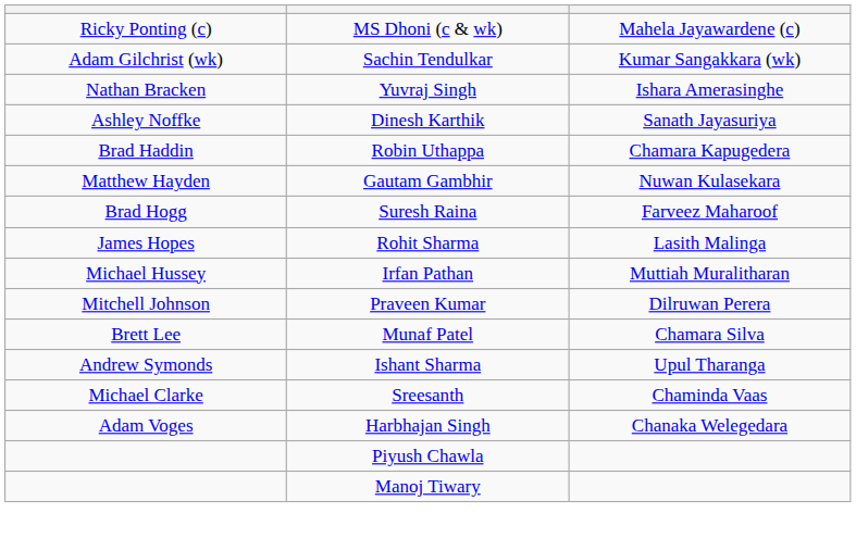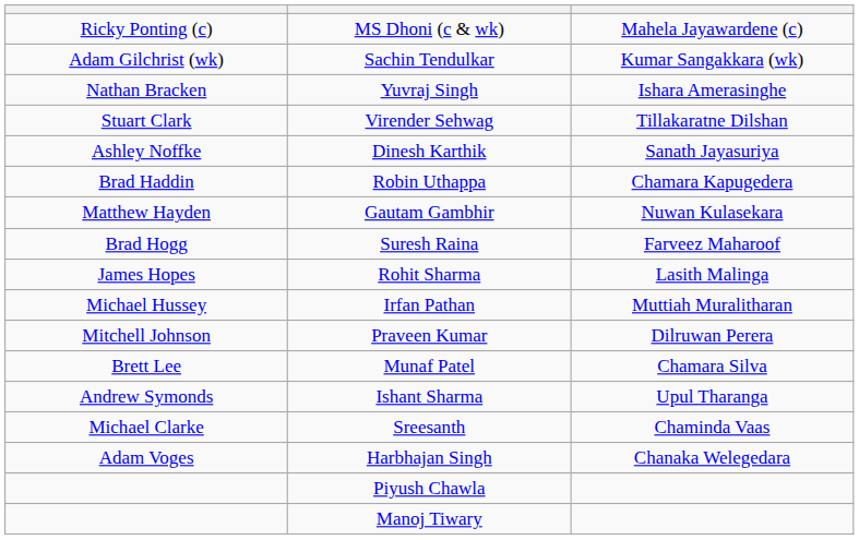+ row: Stuart Clark | Virender Sehwag | Tillakaratne Dilshan
